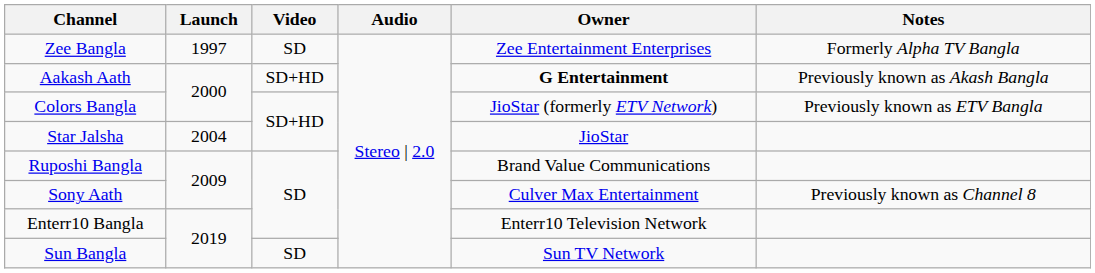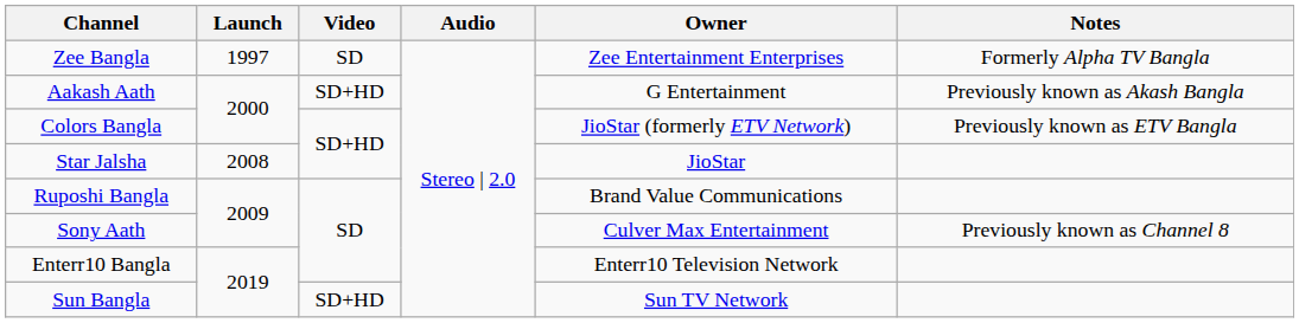Aakash Aath | Owner: bold -> normal
Star Jalsha | Launch: 2004 -> 2008
Sun Bangla | Video: SD -> SD+HD
